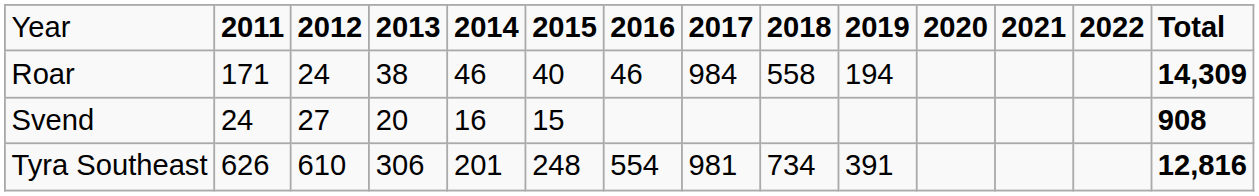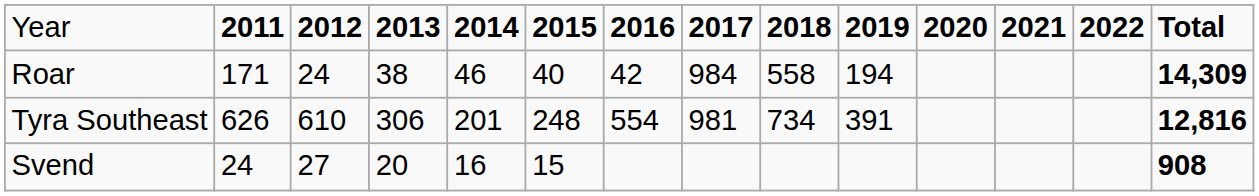Roar | column 7: 46 -> 42
rows swapped: Svend <-> Tyra Southeast
